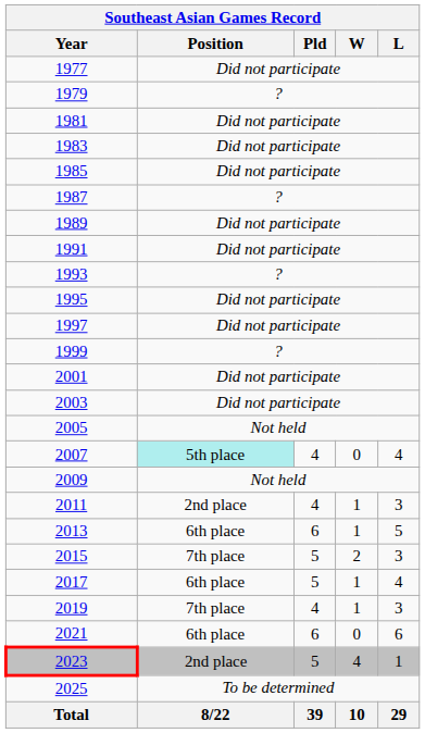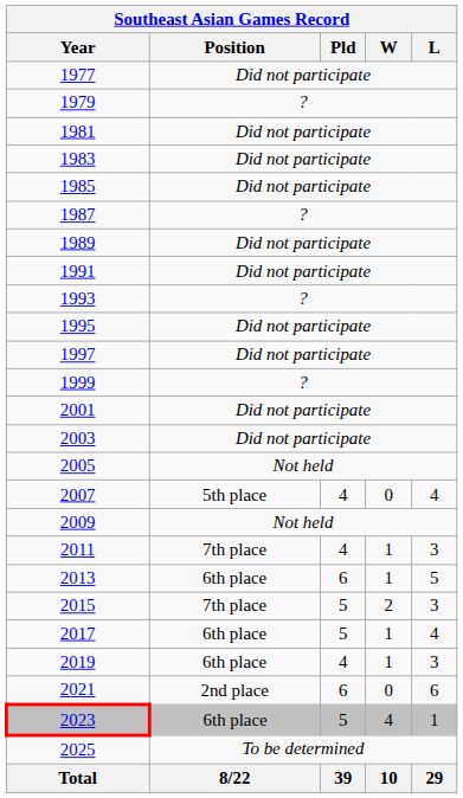2007 | Position: paleturquoise background -> no background
2011 | Position: 2nd place -> 7th place
2019 | Position: 7th place -> 6th place
2021 | Position: 6th place -> 2nd place
2023 | Position: 2nd place -> 6th place
